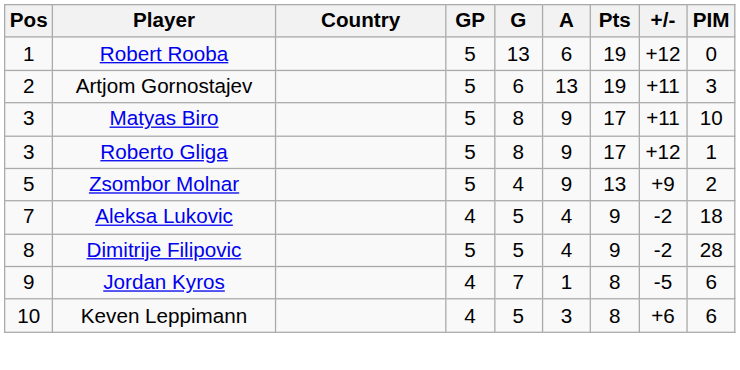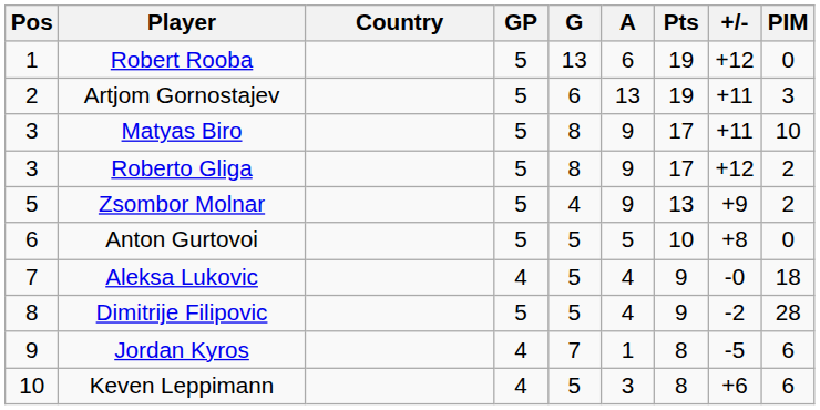Roberto Gliga | PIM: 1 -> 2
+ row: 6 | Anton Gurtovoi | 5 | 5 | 5 | 10 | +8 | 0
Aleksa Lukovic | +/-: -2 -> -0
